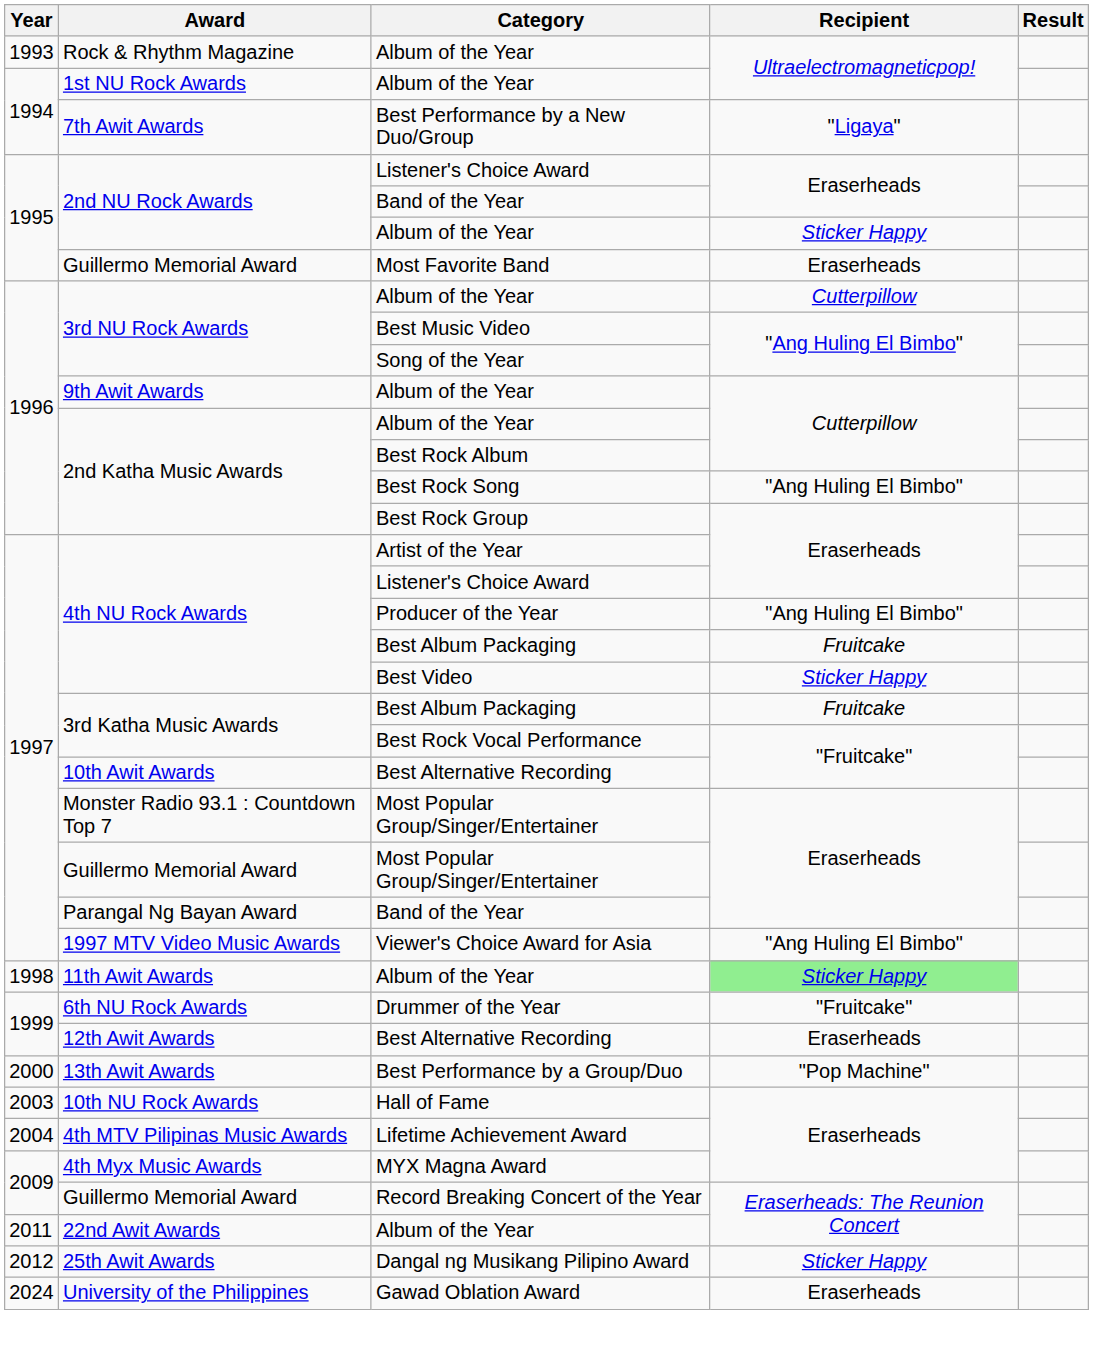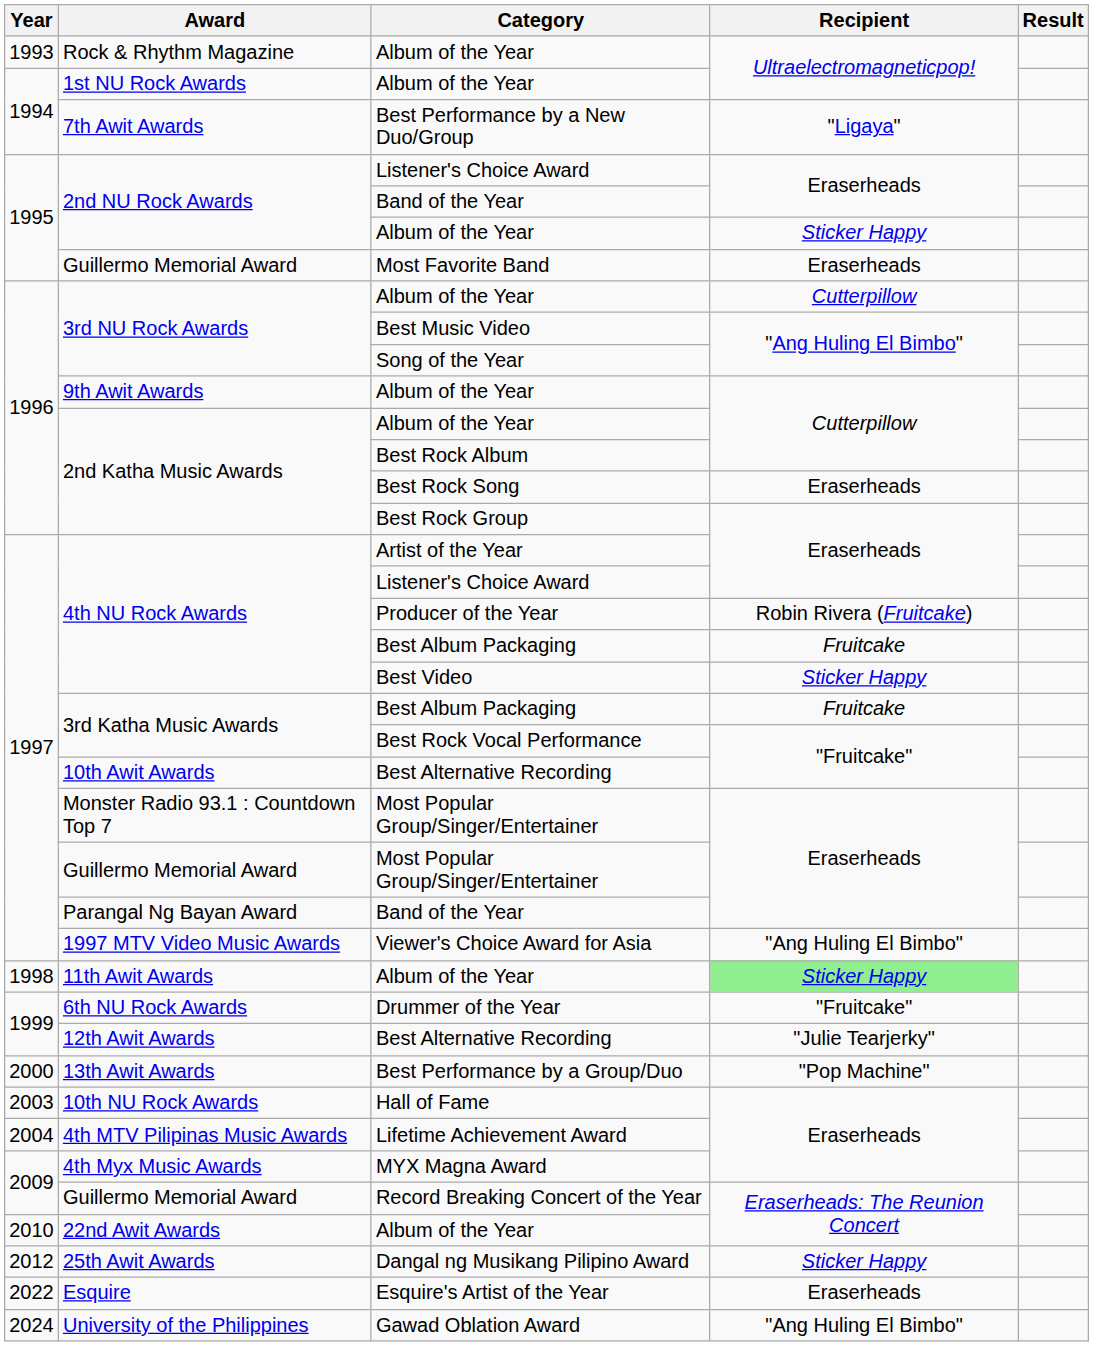Best Rock Song | Recipient: "Ang Huling El Bimbo" -> Eraserheads
Producer of the Year | Recipient: "Ang Huling El Bimbo" -> Robin Rivera (Fruitcake)
12th Awit Awards / Best Alternative Recording | Recipient: Eraserheads -> "Julie Tearjerky"
22nd Awit Awards / Album of the Year | Year: 2011 -> 2010
+ row: 2022 | Esquire | Esquire's Artist of the Year | Eraserheads
Gawad Oblation Award | Recipient: Eraserheads -> "Ang Huling El Bimbo"
